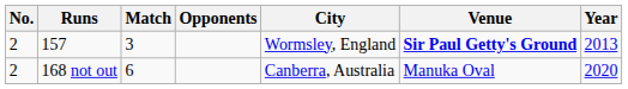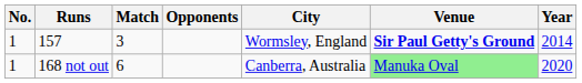157 | No.: 2 -> 1
157 | Year: 2013 -> 2014
168 not out | No.: 2 -> 1
168 not out | Venue: no background -> lightgreen background
